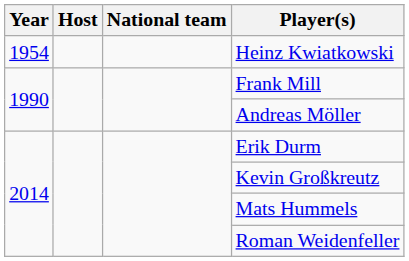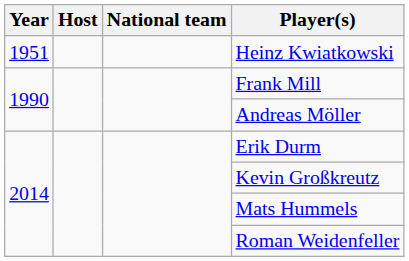Heinz Kwiatkowski | Year: 1954 -> 1951
